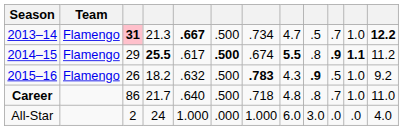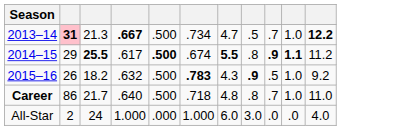- column: Team | Flamengo | Flamengo | Flamengo
